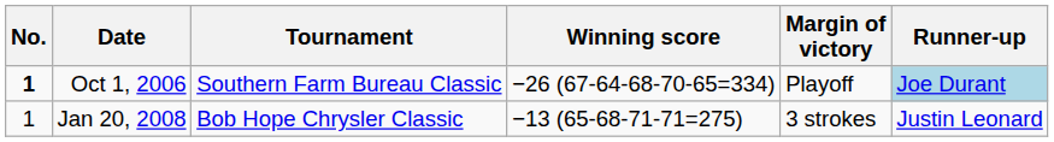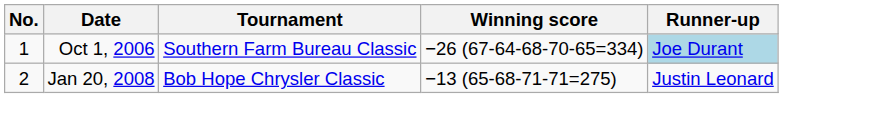- column: Margin of victory | Playoff | 3 strokes
Oct 1, 2006 | No.: bold -> normal
Jan 20, 2008 | No.: 1 -> 2
